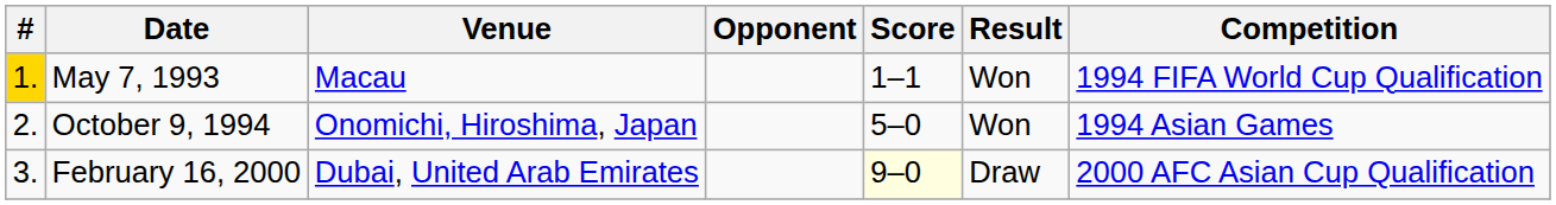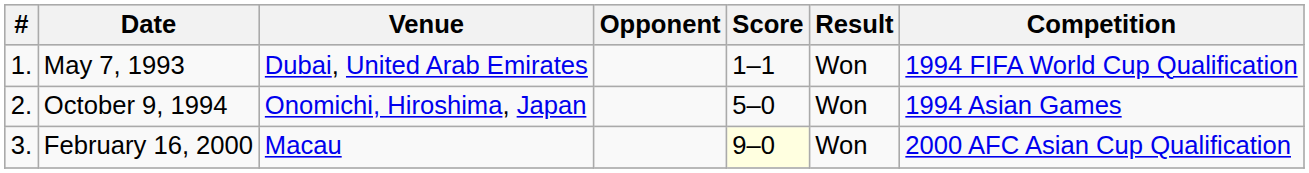May 7, 1993 | #: gold background -> no background
May 7, 1993 | Venue: Macau -> Dubai, United Arab Emirates
February 16, 2000 | Venue: Dubai, United Arab Emirates -> Macau
February 16, 2000 | Result: Draw -> Won
